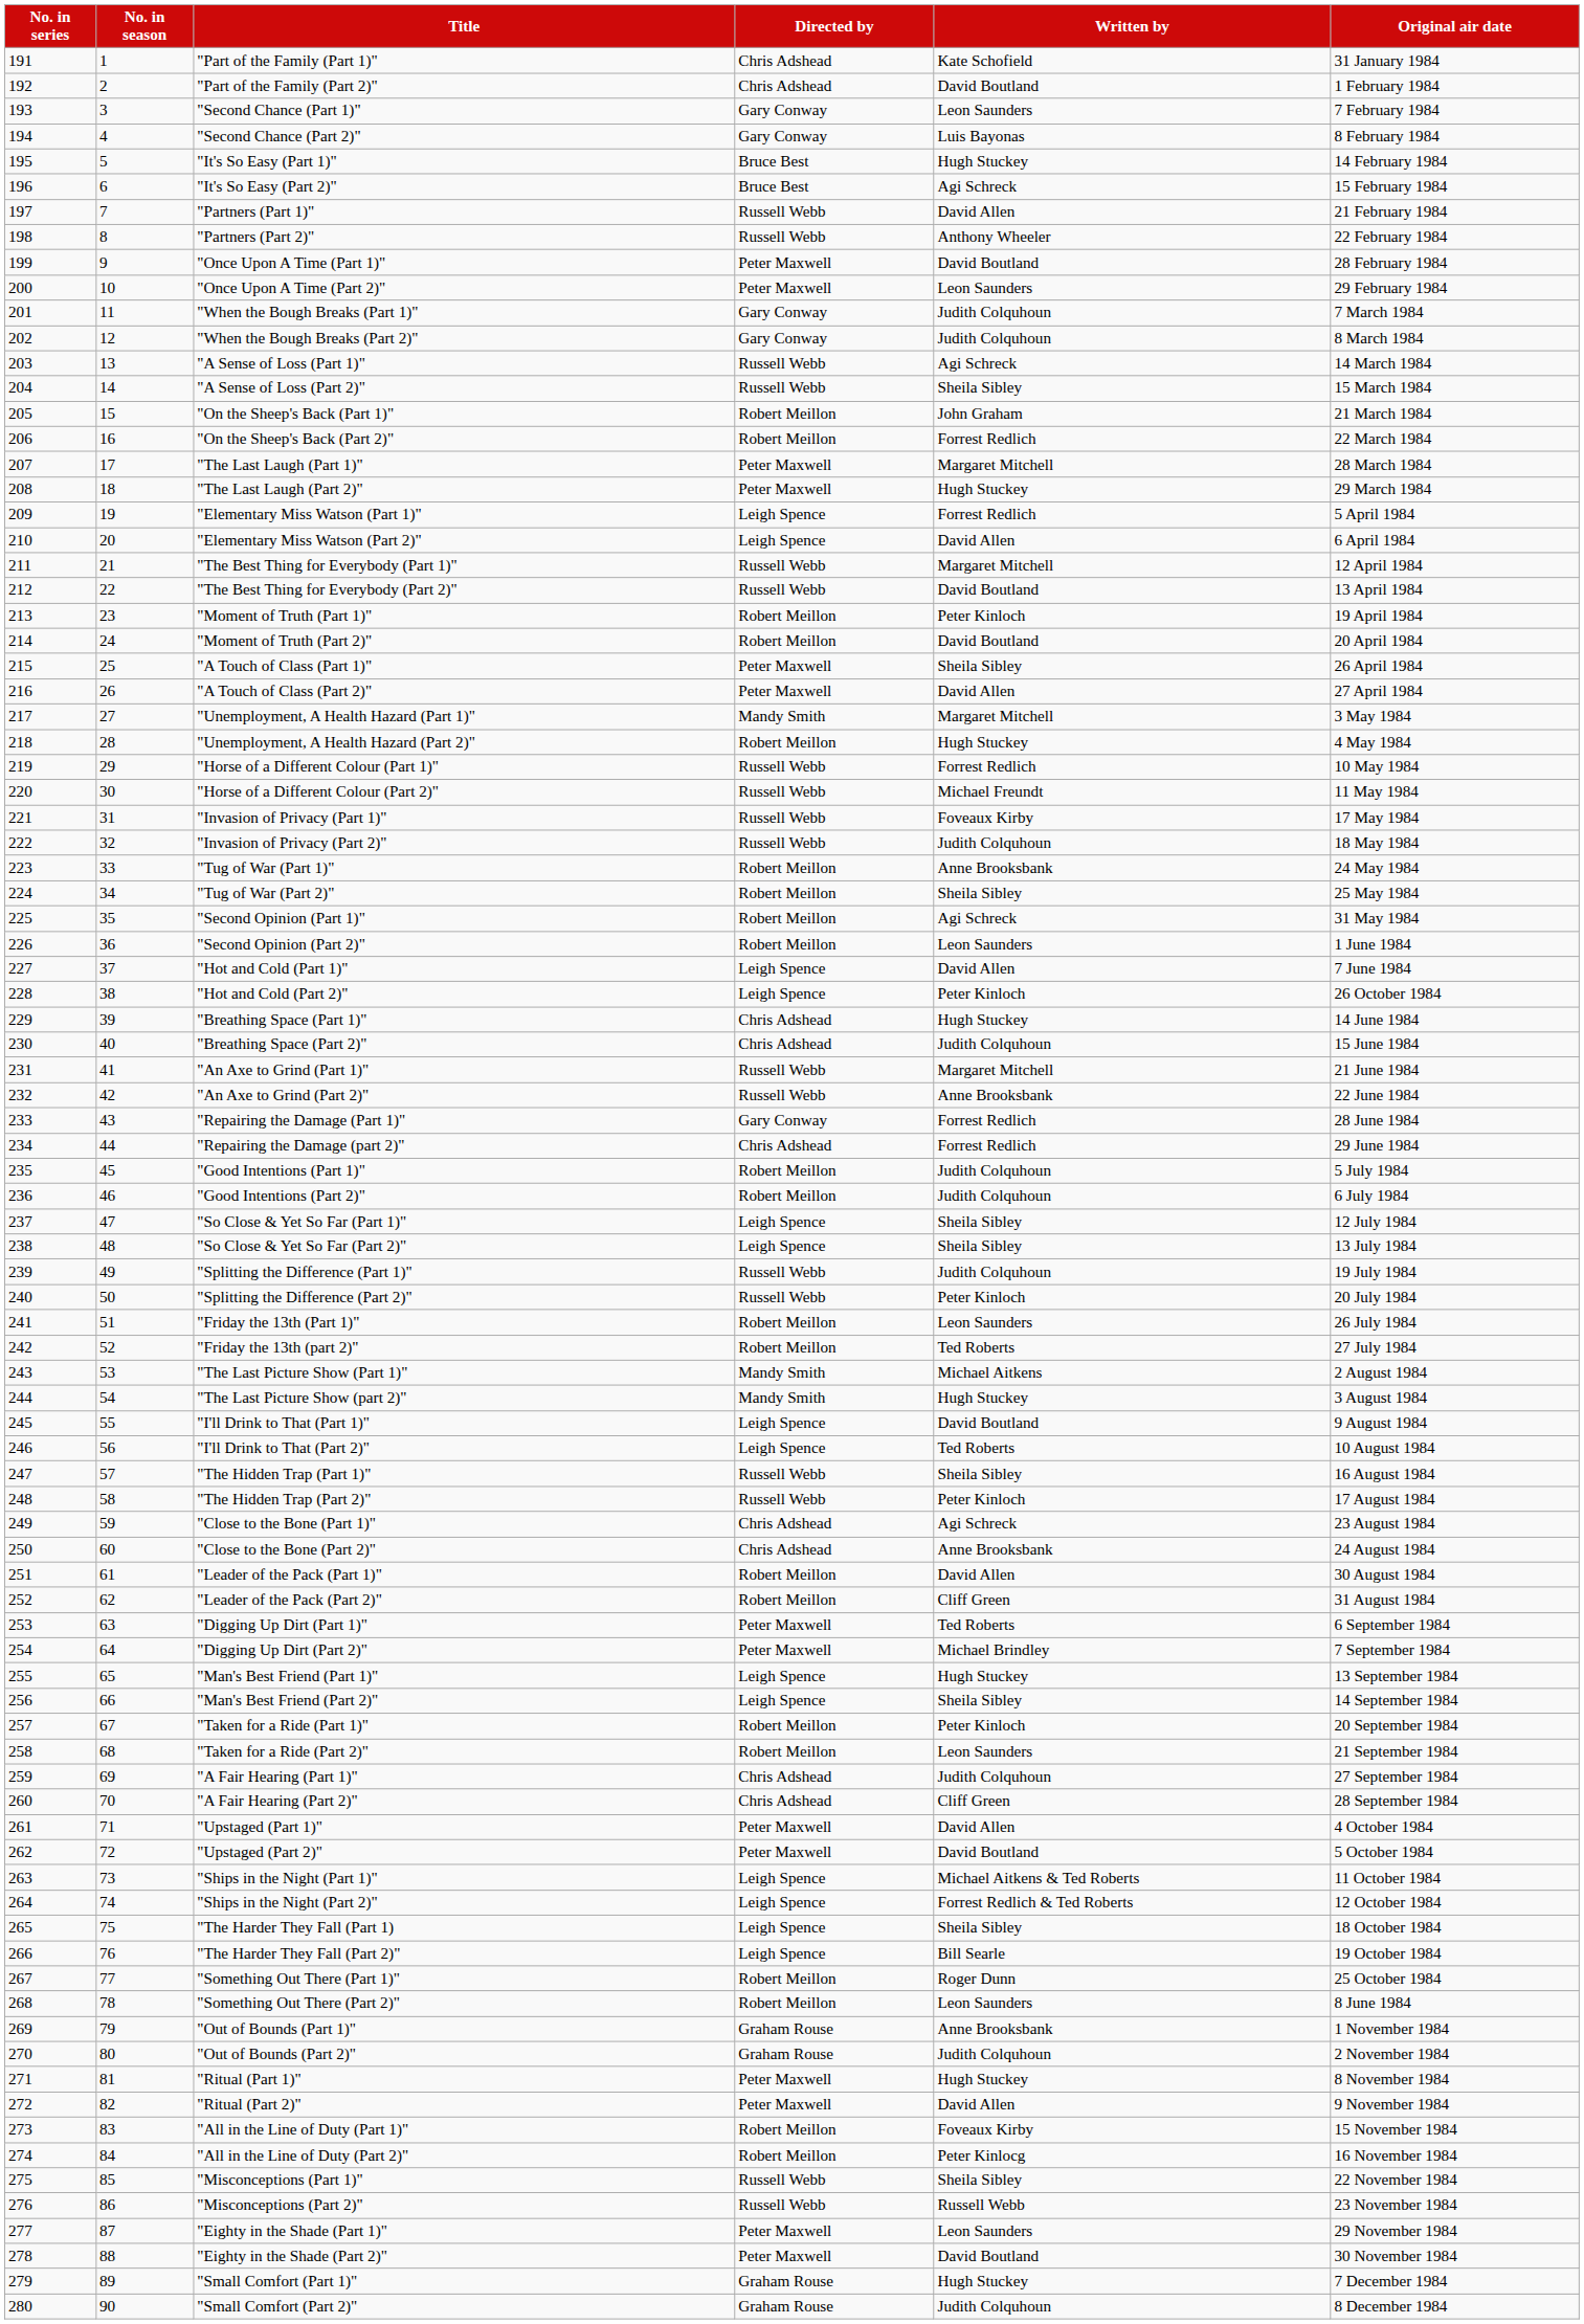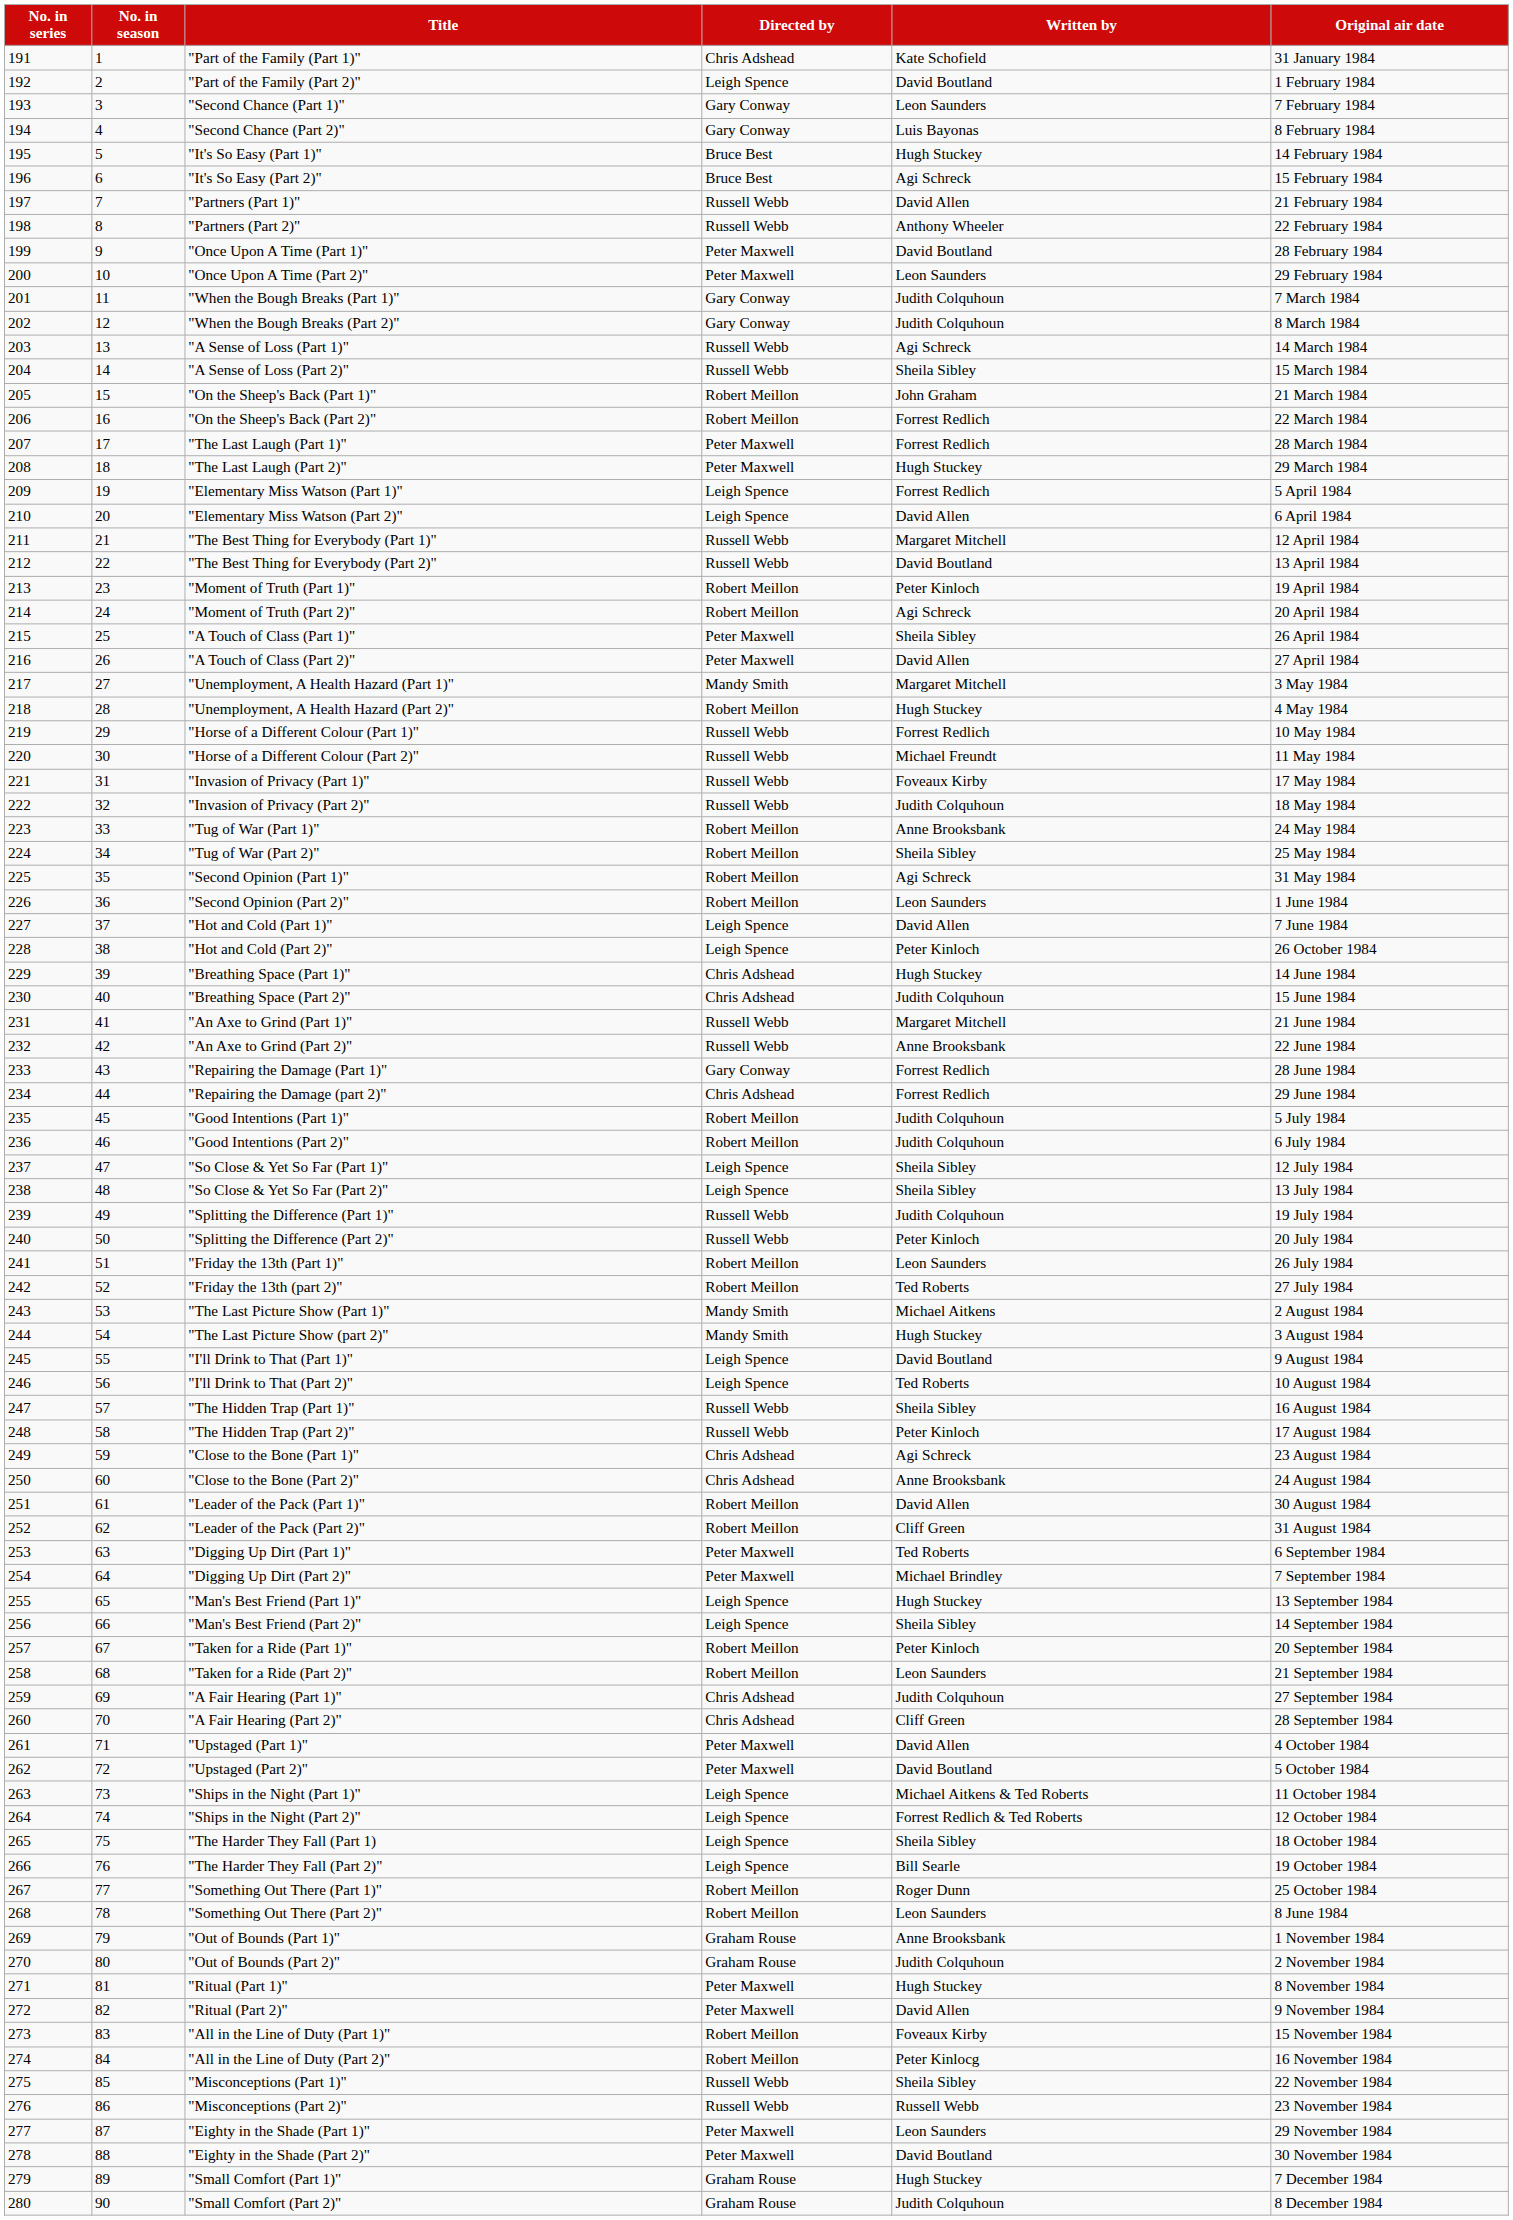"Part of the Family (Part 2)" | Directed by: Chris Adshead -> Leigh Spence
"The Last Laugh (Part 1)" | Written by: Margaret Mitchell -> Forrest Redlich
"Moment of Truth (Part 2)" | Written by: David Boutland -> Agi Schreck
